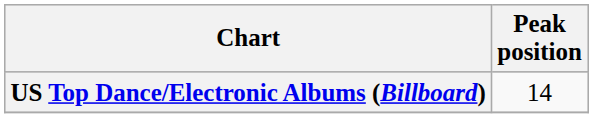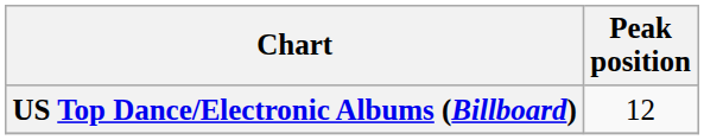US Top Dance/Electronic Albums (Billboard) | Peak position: 14 -> 12
